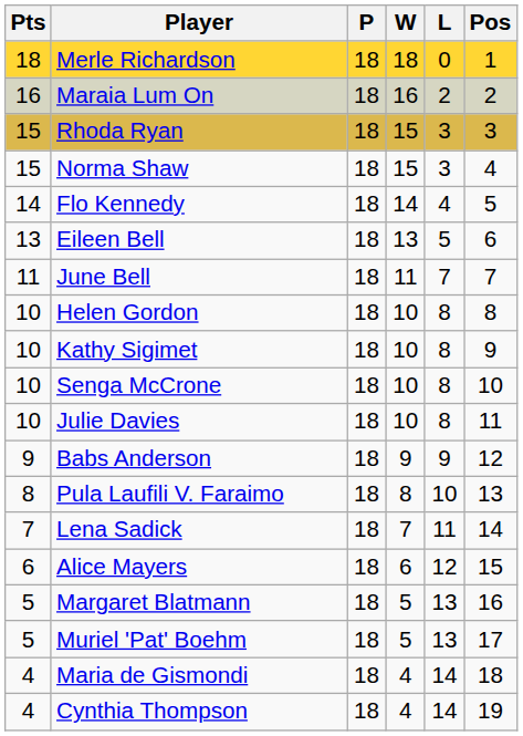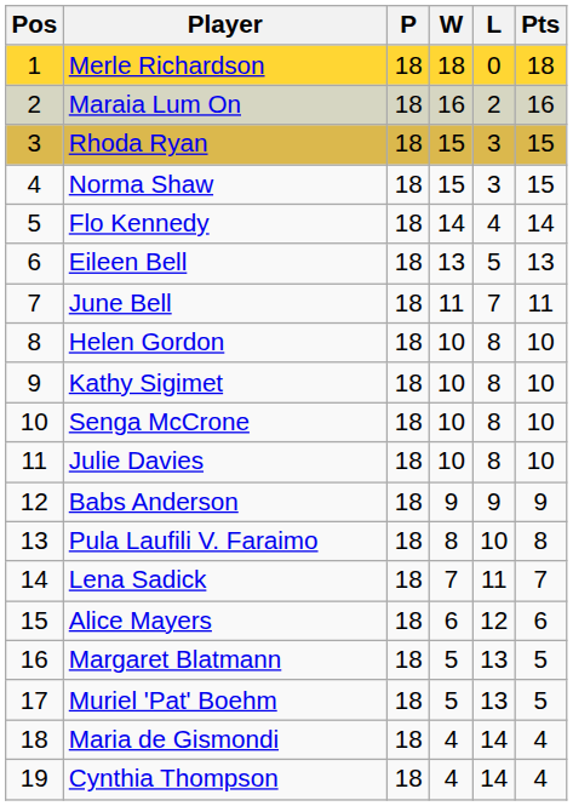columns swapped: Pos <-> Pts
